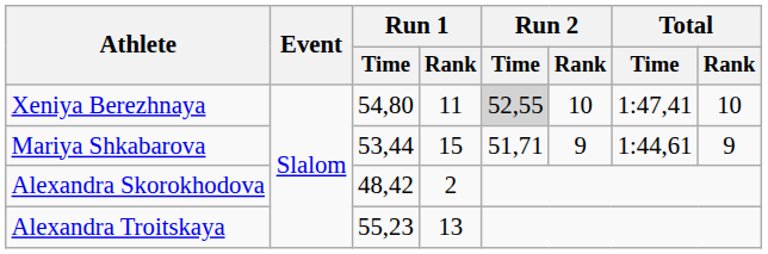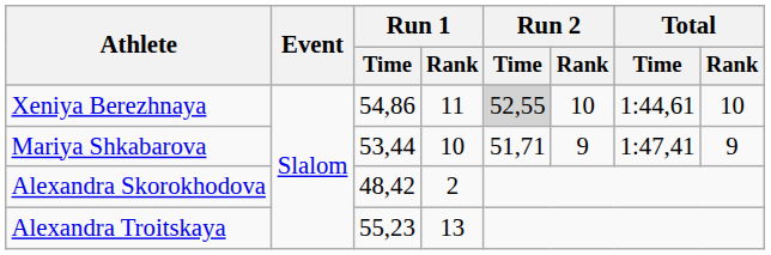Xeniya Berezhnaya | Run 1 / Time: 54,80 -> 54,86
Xeniya Berezhnaya | Total / Time: 1:47,41 -> 1:44,61
Mariya Shkabarova | Run 1 / Rank: 15 -> 10
Mariya Shkabarova | Total / Time: 1:44,61 -> 1:47,41
